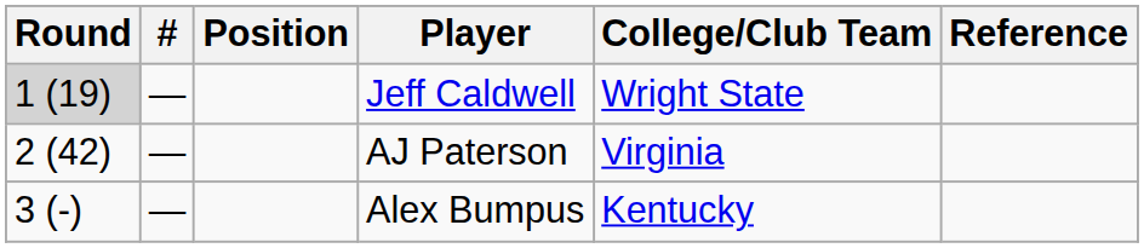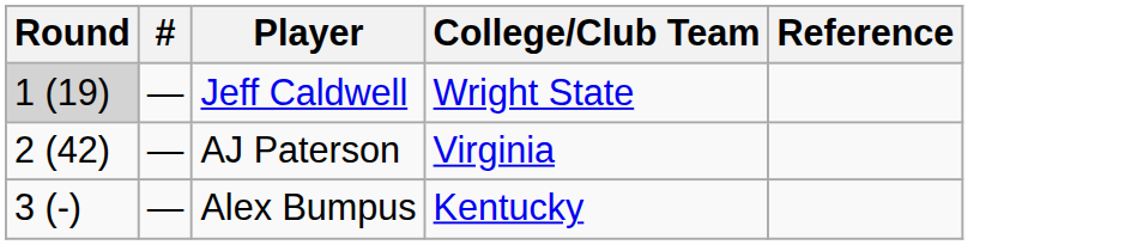- column: Position
